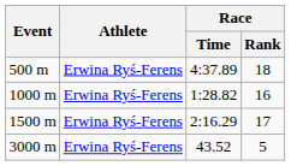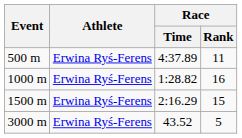500 m | Race / Rank: 18 -> 11
1500 m | Race / Rank: 17 -> 15
